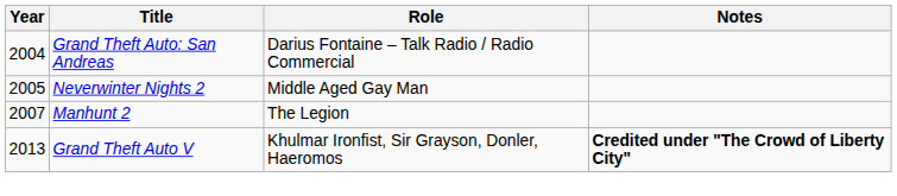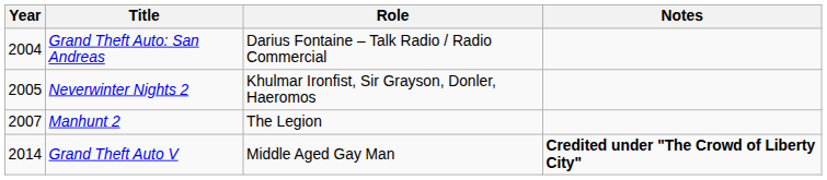Neverwinter Nights 2 | Role: Middle Aged Gay Man -> Khulmar Ironfist, Sir Grayson, Donler, Haeromos
Grand Theft Auto V | Year: 2013 -> 2014
Grand Theft Auto V | Role: Khulmar Ironfist, Sir Grayson, Donler, Haeromos -> Middle Aged Gay Man
